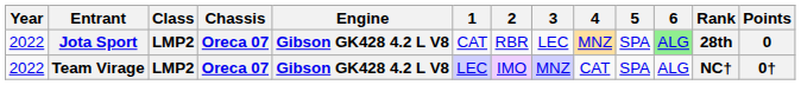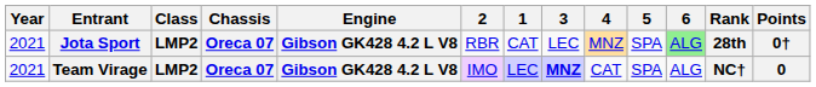columns swapped: 1 <-> 2
Jota Sport | Year: 2022 -> 2021
Jota Sport | Points: 0 -> 0†
Team Virage | Year: 2022 -> 2021
Team Virage | 3: normal -> bold
Team Virage | Points: 0† -> 0
